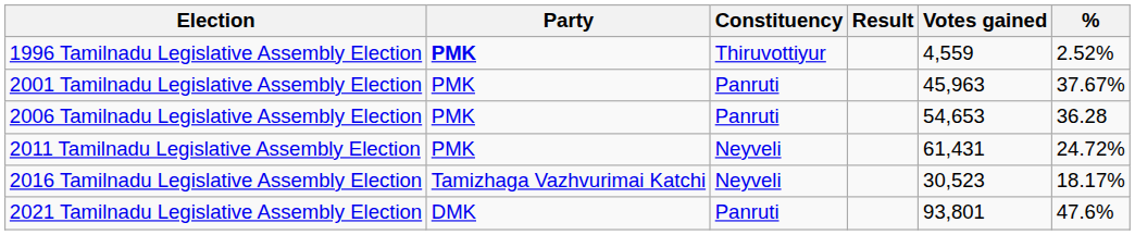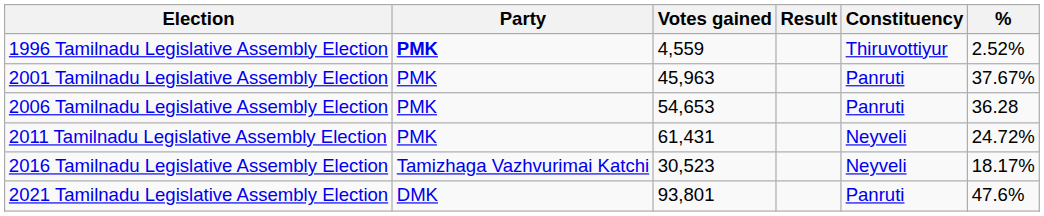columns swapped: Constituency <-> Votes gained
